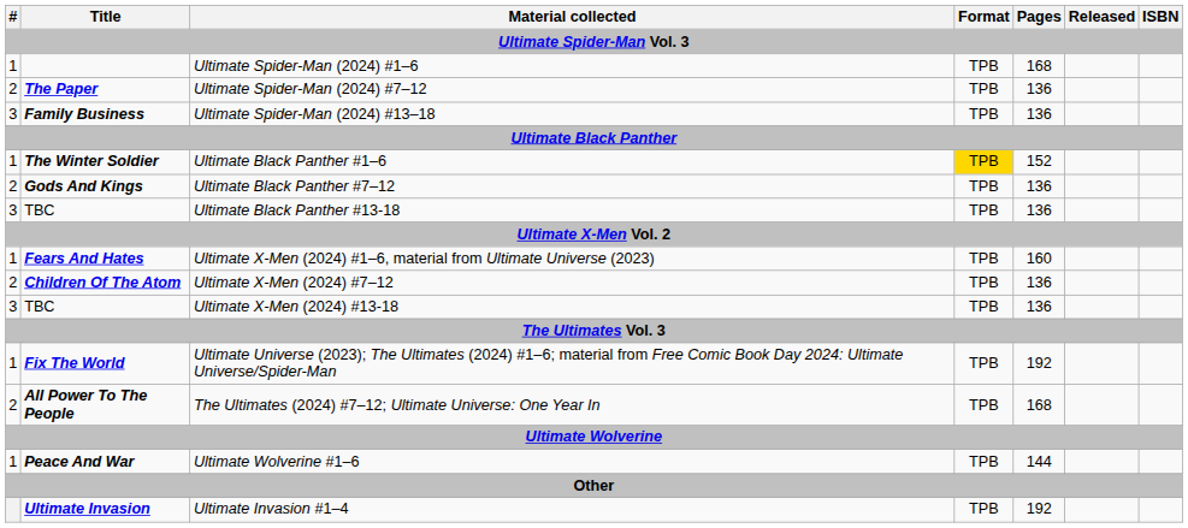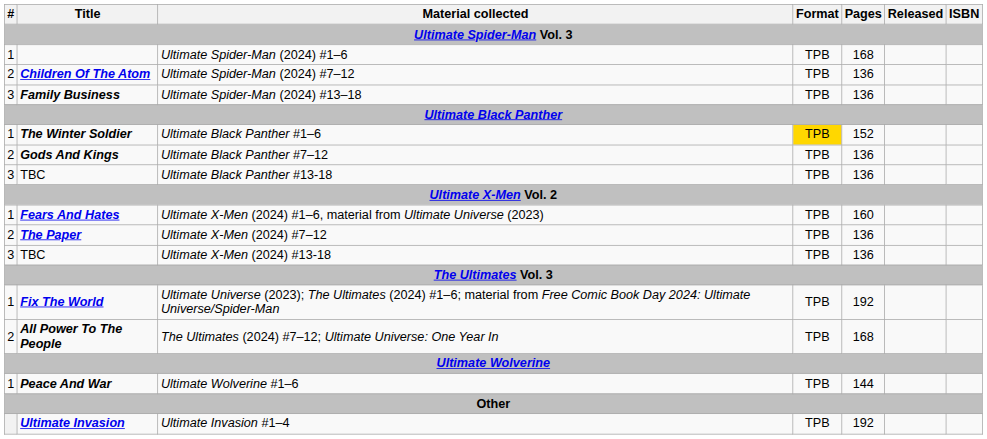Ultimate Spider-Man (2024) #7–12 | Title: The Paper -> Children Of The Atom
Ultimate X-Men (2024) #7–12 | Title: Children Of The Atom -> The Paper
